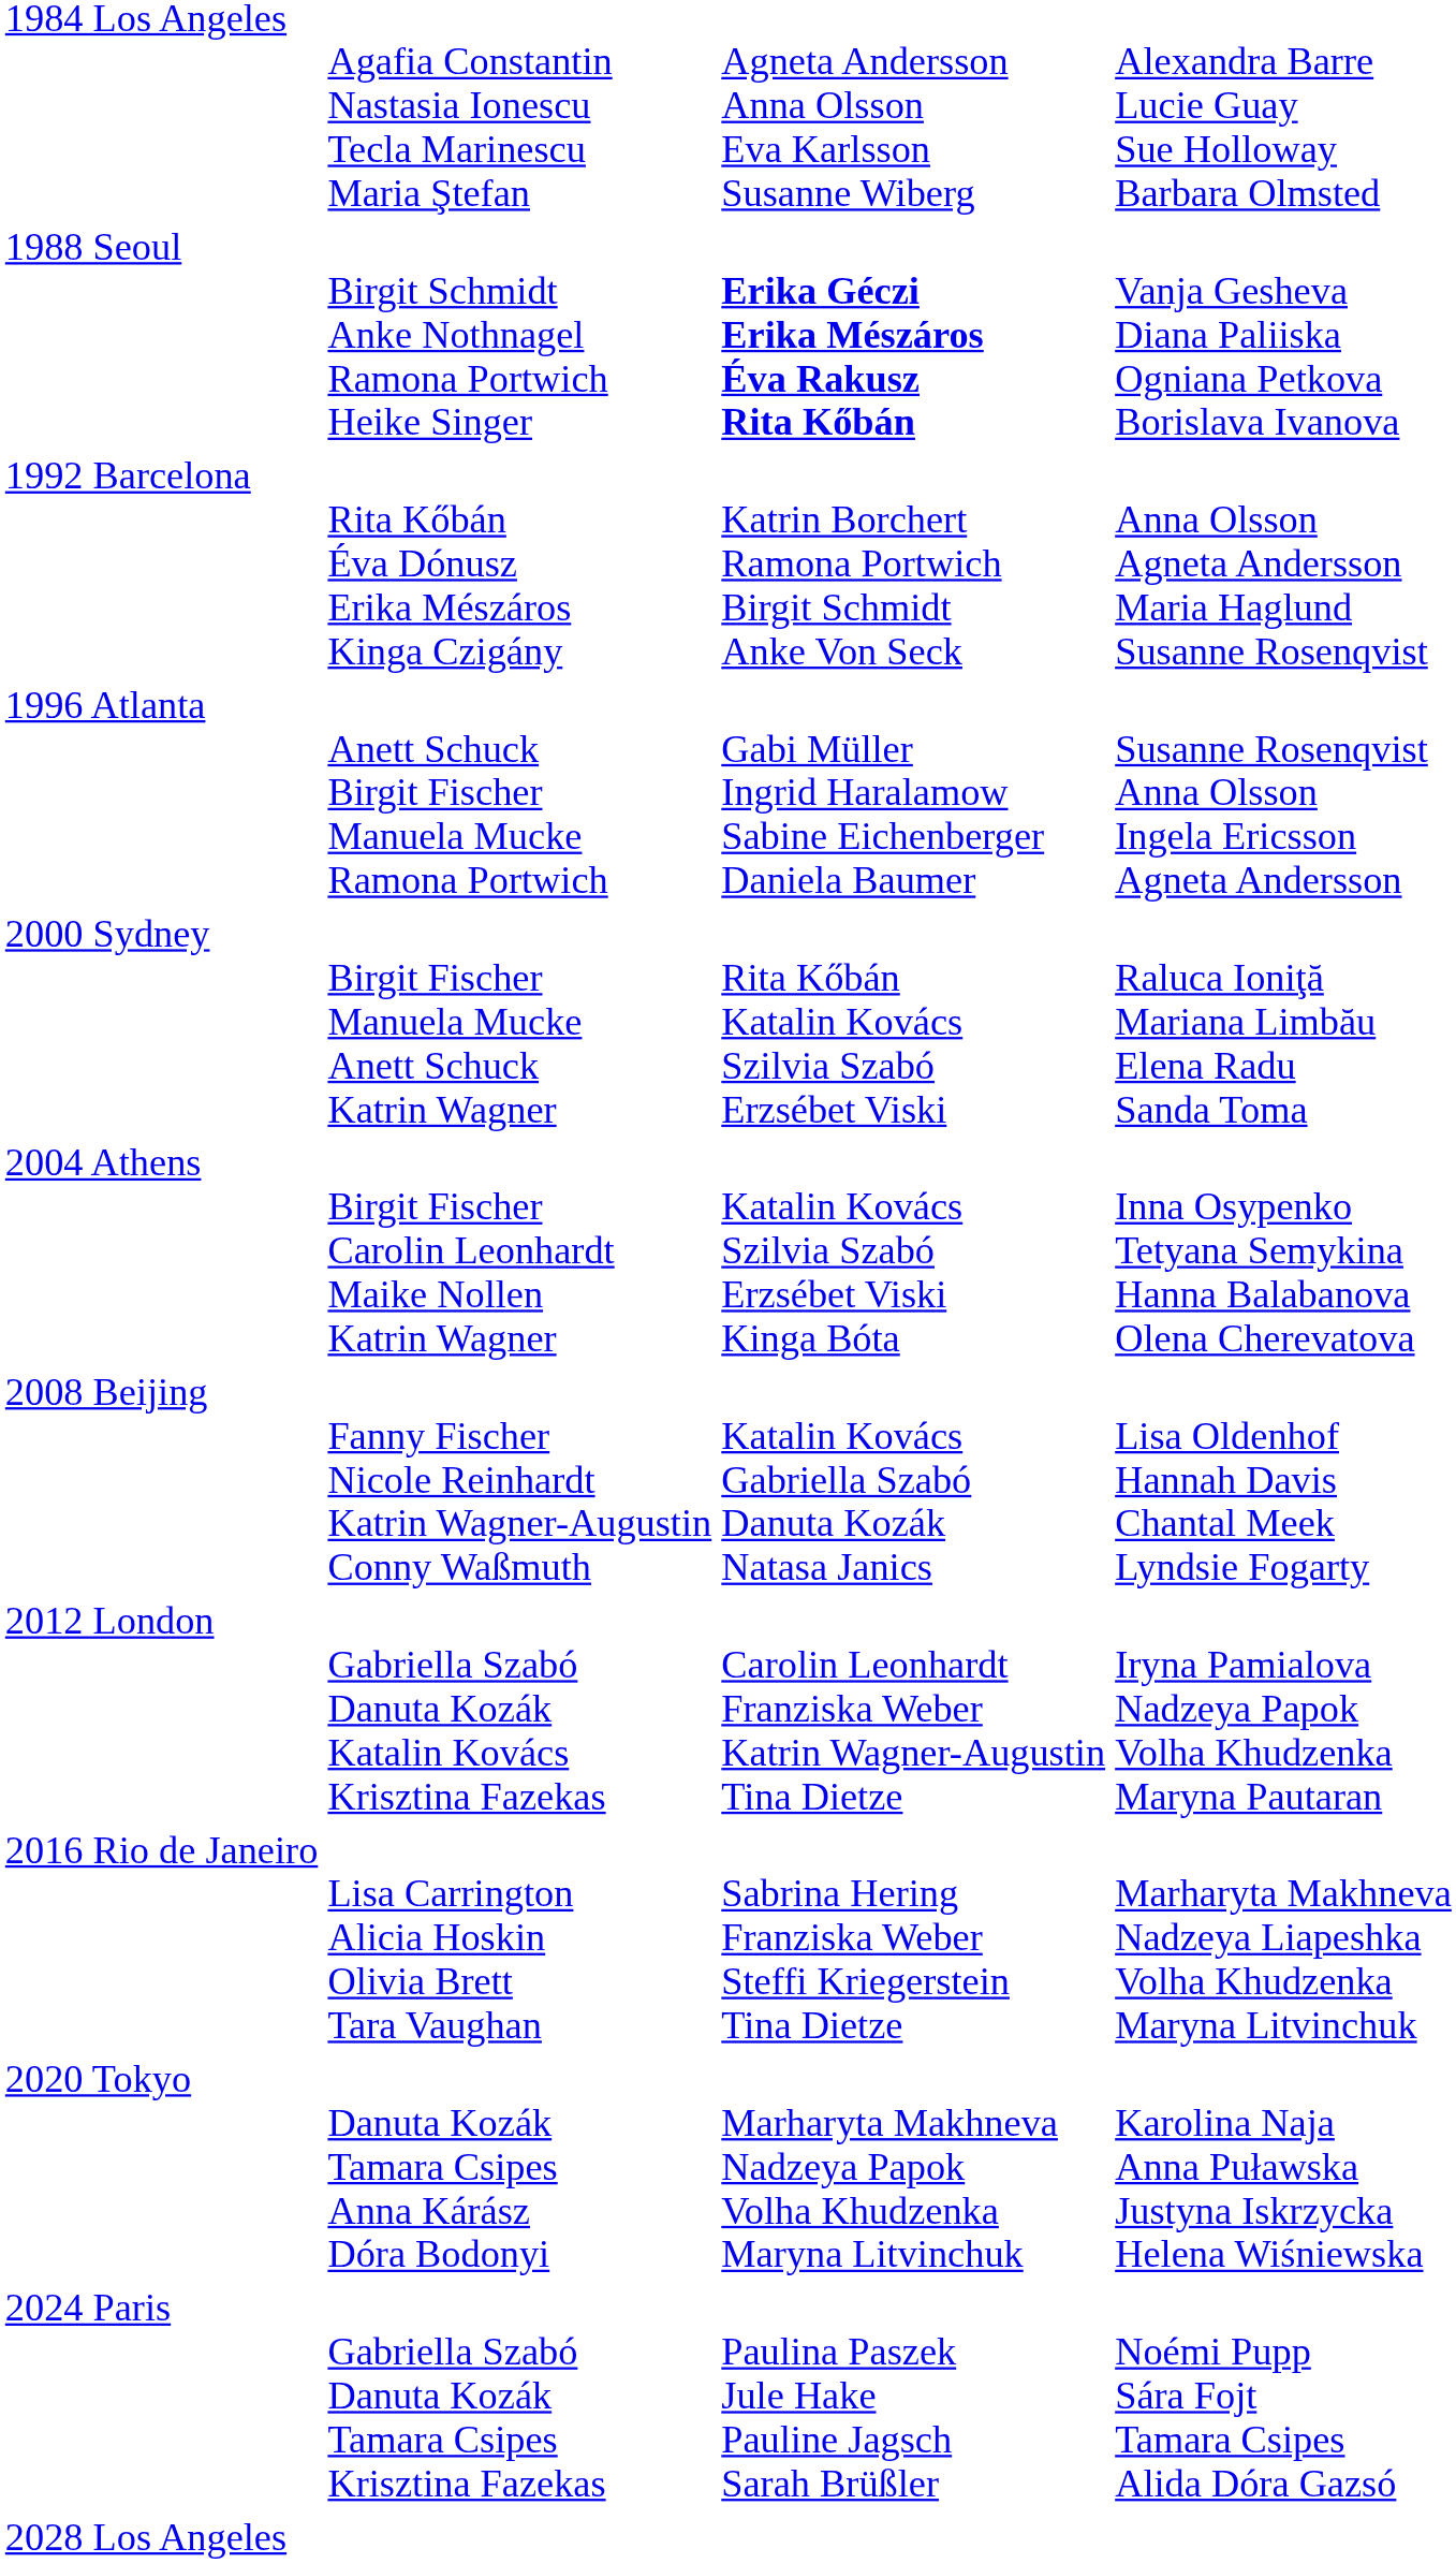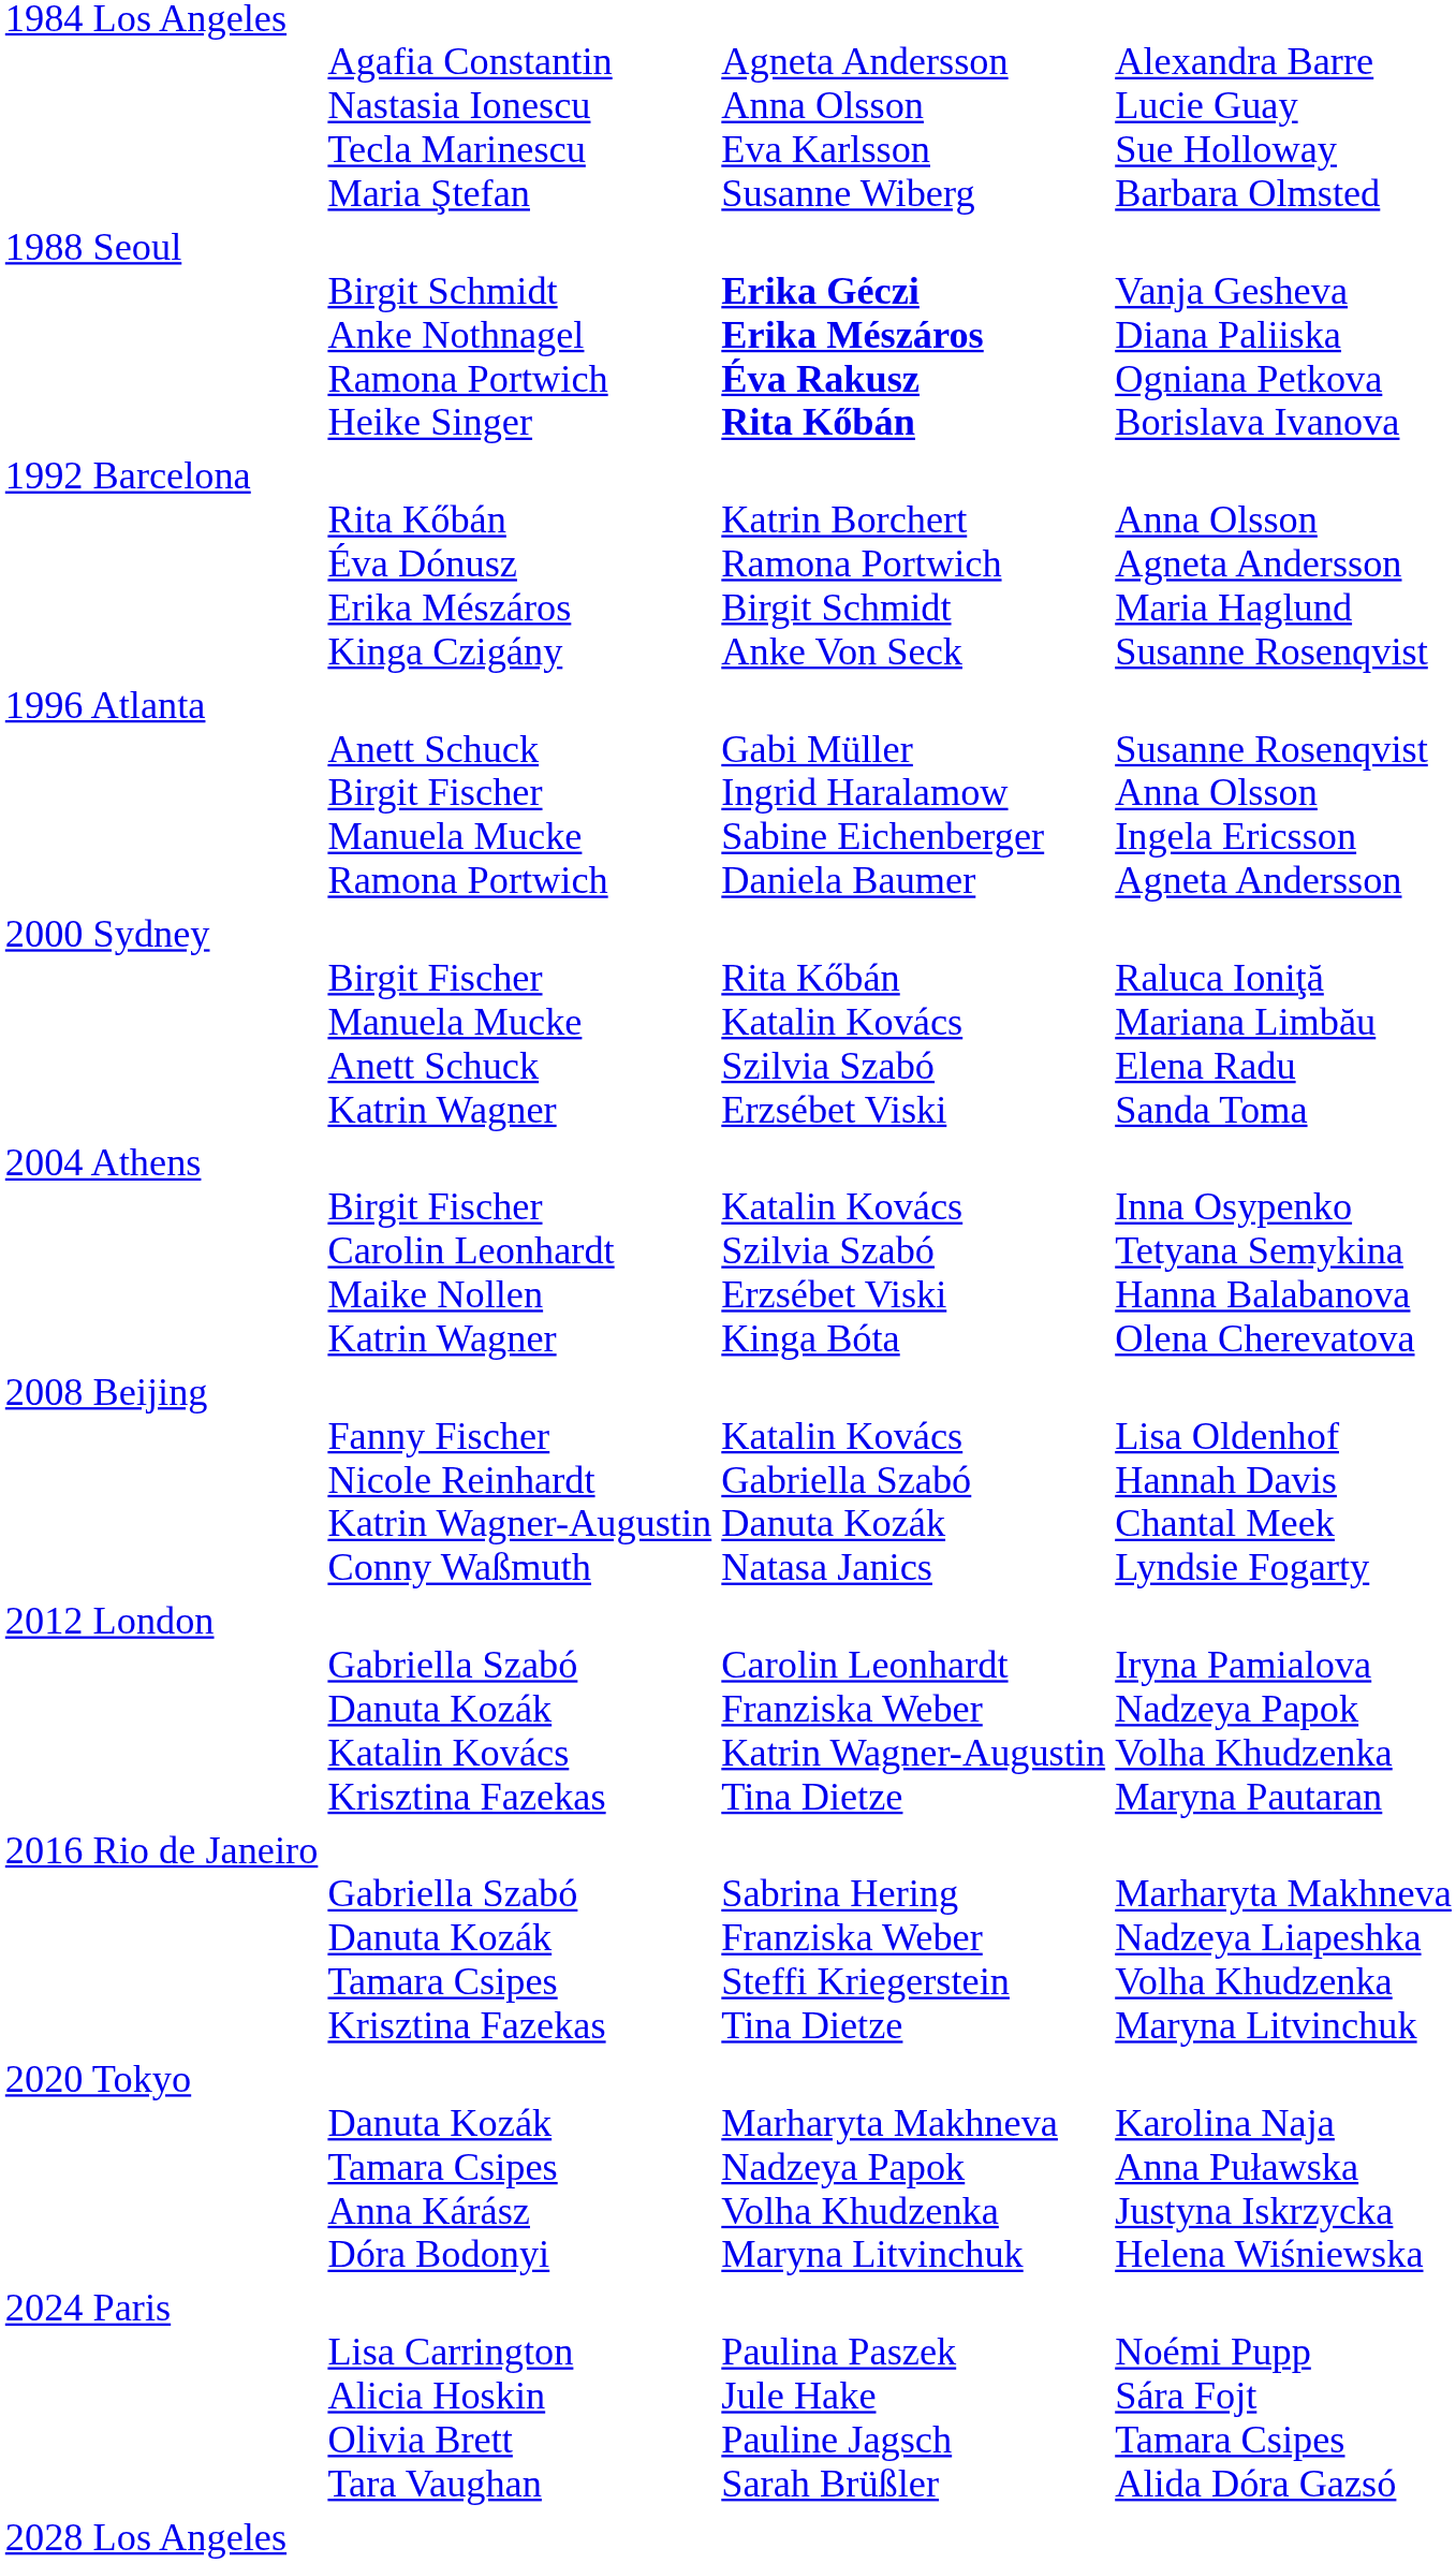2016 Rio de Janeiro | column 2: Lisa Carrington Alicia Hoskin Olivia Brett Tara Vaughan -> Gabriella Szabó Danuta Kozák Tamara Csipes Krisztina Fazekas
2024 Paris | column 2: Gabriella Szabó Danuta Kozák Tamara Csipes Krisztina Fazekas -> Lisa Carrington Alicia Hoskin Olivia Brett Tara Vaughan
